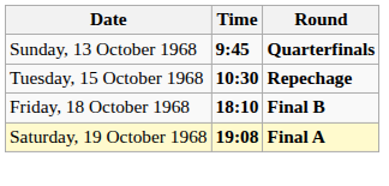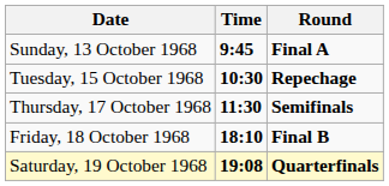Sunday, 13 October 1968 | Round: Quarterfinals -> Final A
+ row: Thursday, 17 October 1968 | 11:30 | Semifinals
Saturday, 19 October 1968 | Round: Final A -> Quarterfinals
